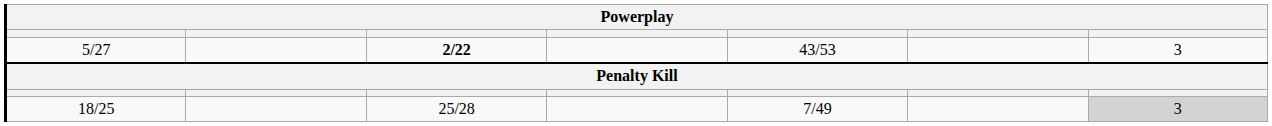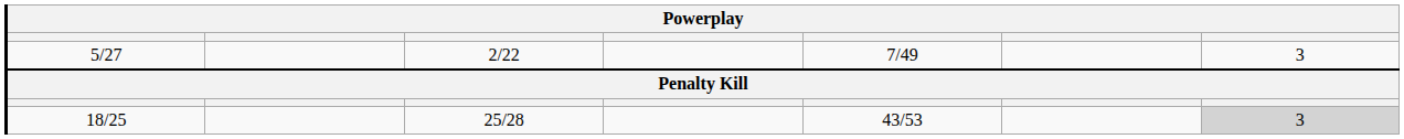5/27 | column 3: bold -> normal
5/27 | column 5: 43/53 -> 7/49
18/25 | column 5: 7/49 -> 43/53
